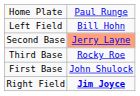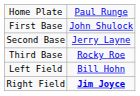rows swapped: First Base <-> Left Field
Second Base | column 2: lightsalmon background -> no background
